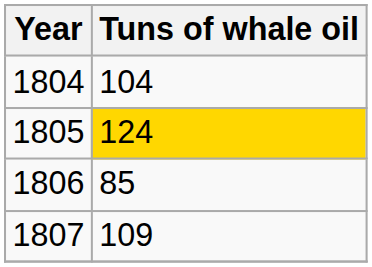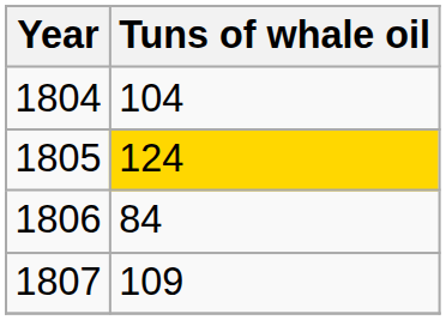1806 | Tuns of whale oil: 85 -> 84
